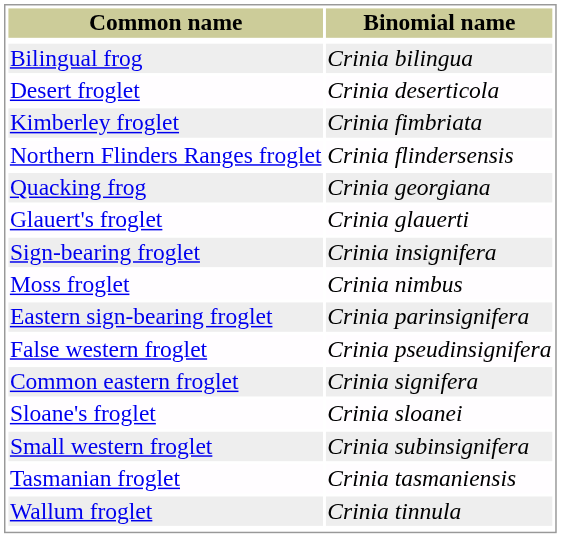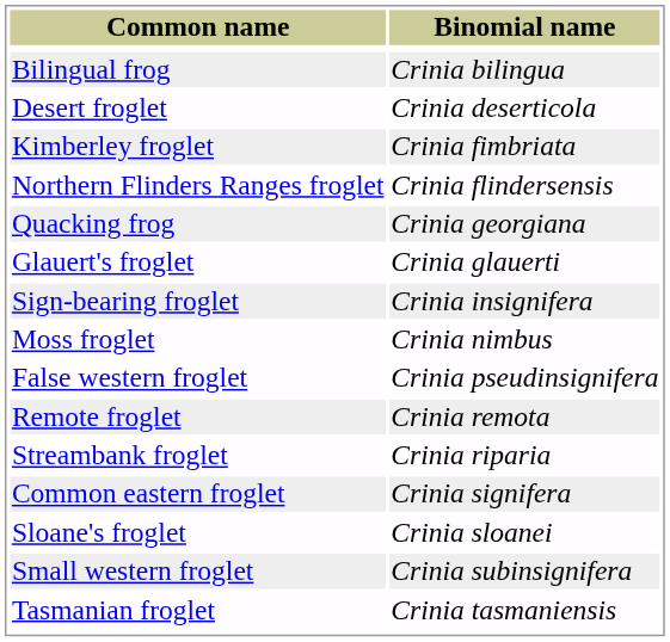- row: Eastern sign-bearing froglet | Crinia parinsignifera
+ row: Remote froglet | Crinia remota
+ row: Streambank froglet | Crinia riparia
- row: Wallum froglet | Crinia tinnula
